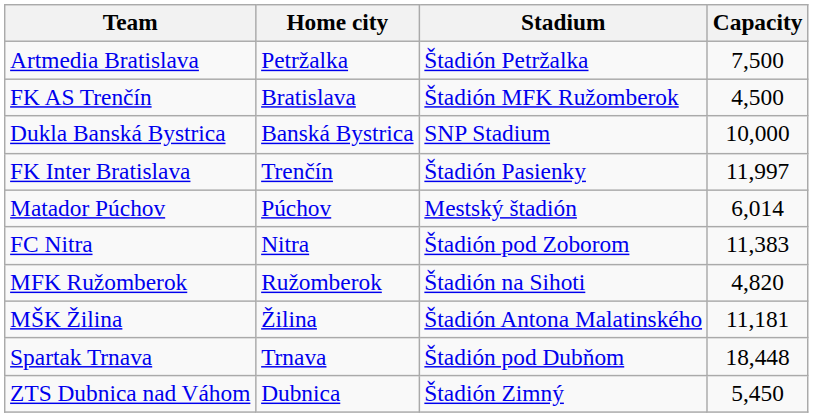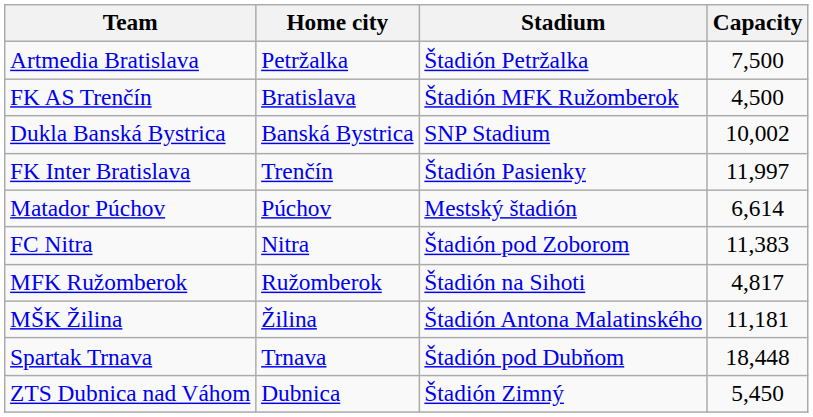Dukla Banská Bystrica | Capacity: 10,000 -> 10,002
Matador Púchov | Capacity: 6,014 -> 6,614
MFK Ružomberok | Capacity: 4,820 -> 4,817
